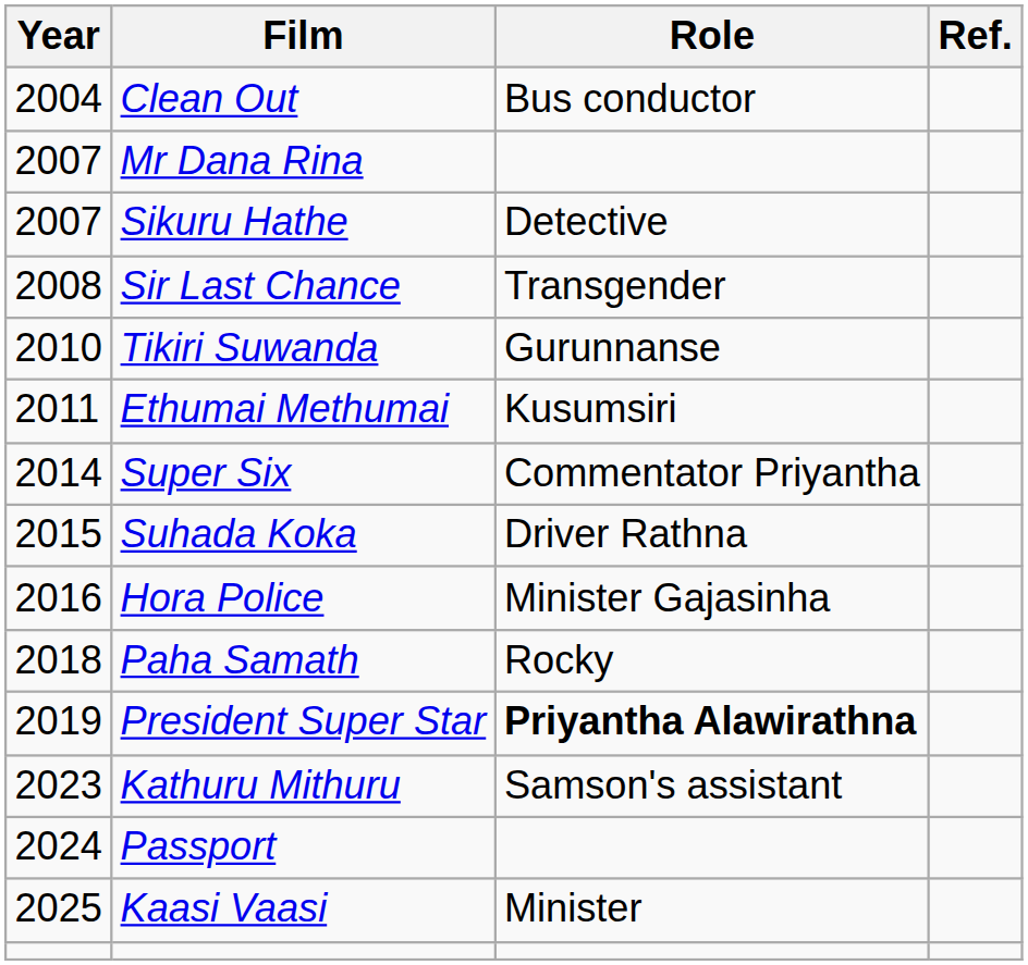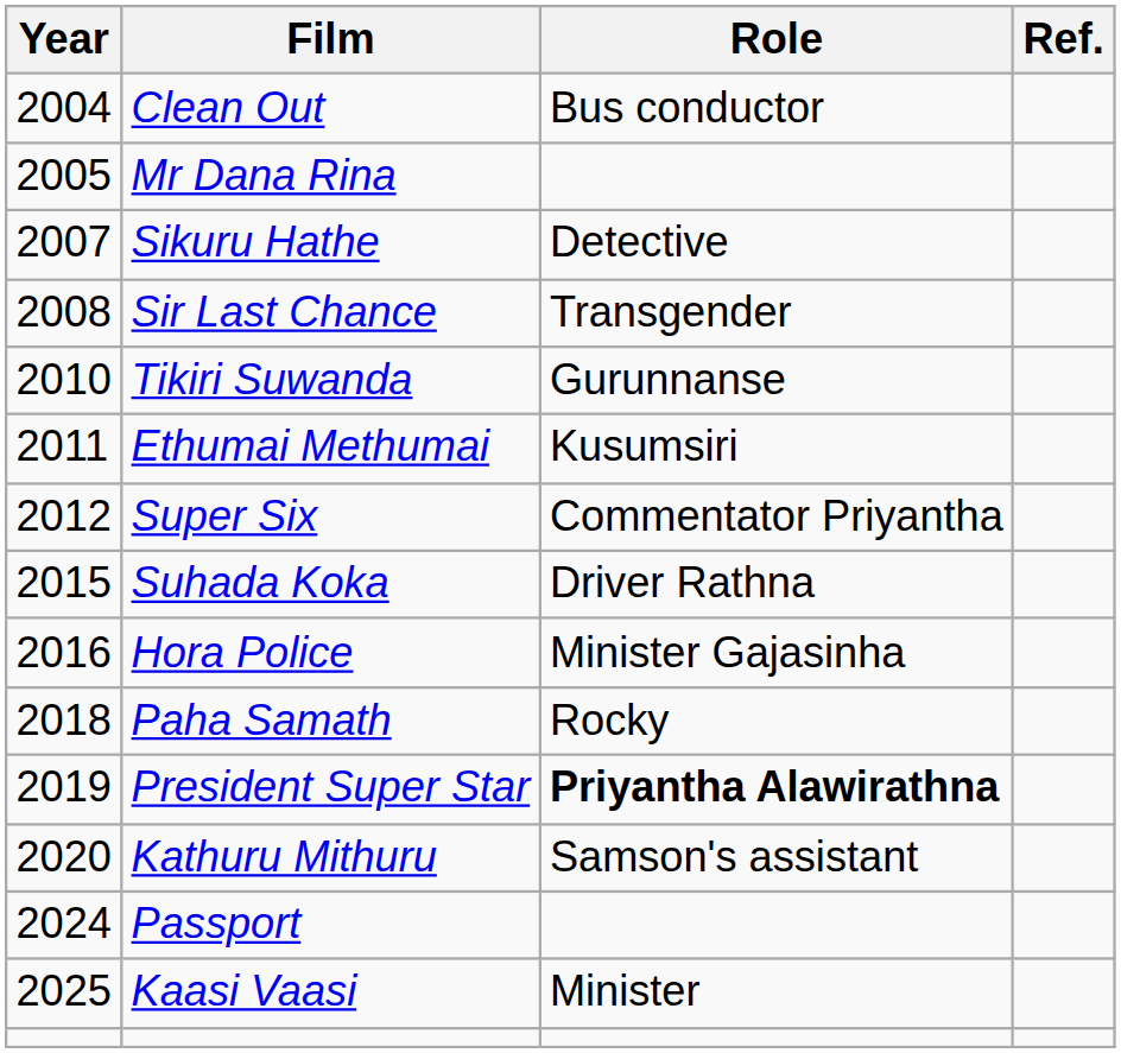Mr Dana Rina | Year: 2007 -> 2005
Super Six | Year: 2014 -> 2012
Kathuru Mithuru | Year: 2023 -> 2020
